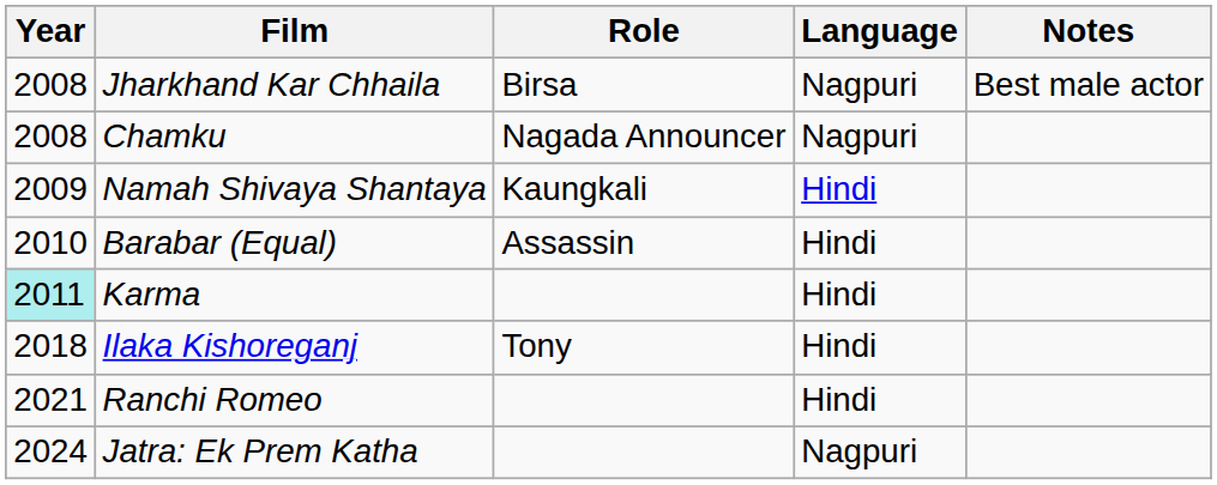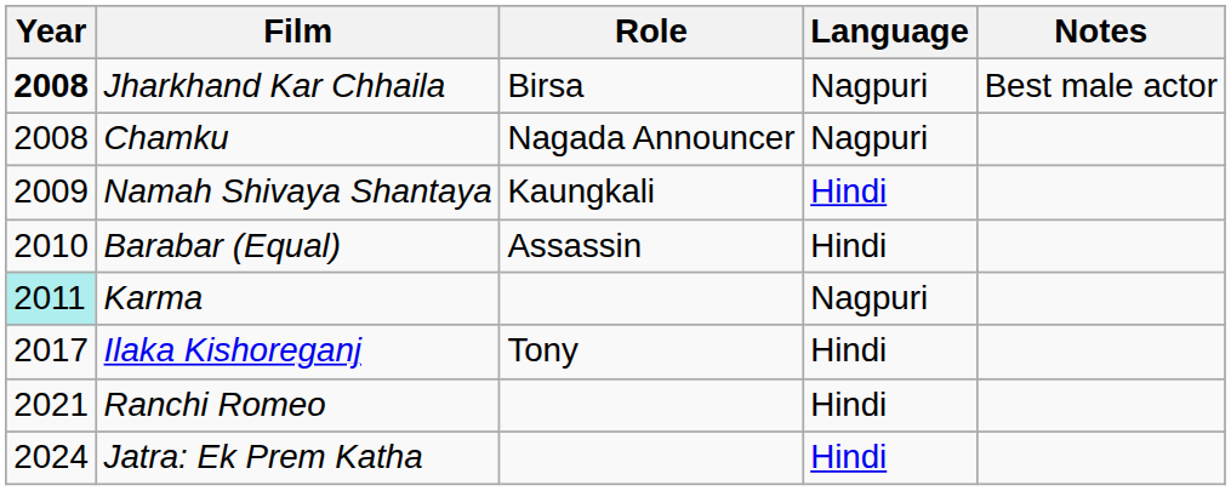Jharkhand Kar Chhaila | Year: normal -> bold
Karma | Language: Hindi -> Nagpuri
Ilaka Kishoreganj | Year: 2018 -> 2017
Jatra: Ek Prem Katha | Language: Nagpuri -> Hindi
